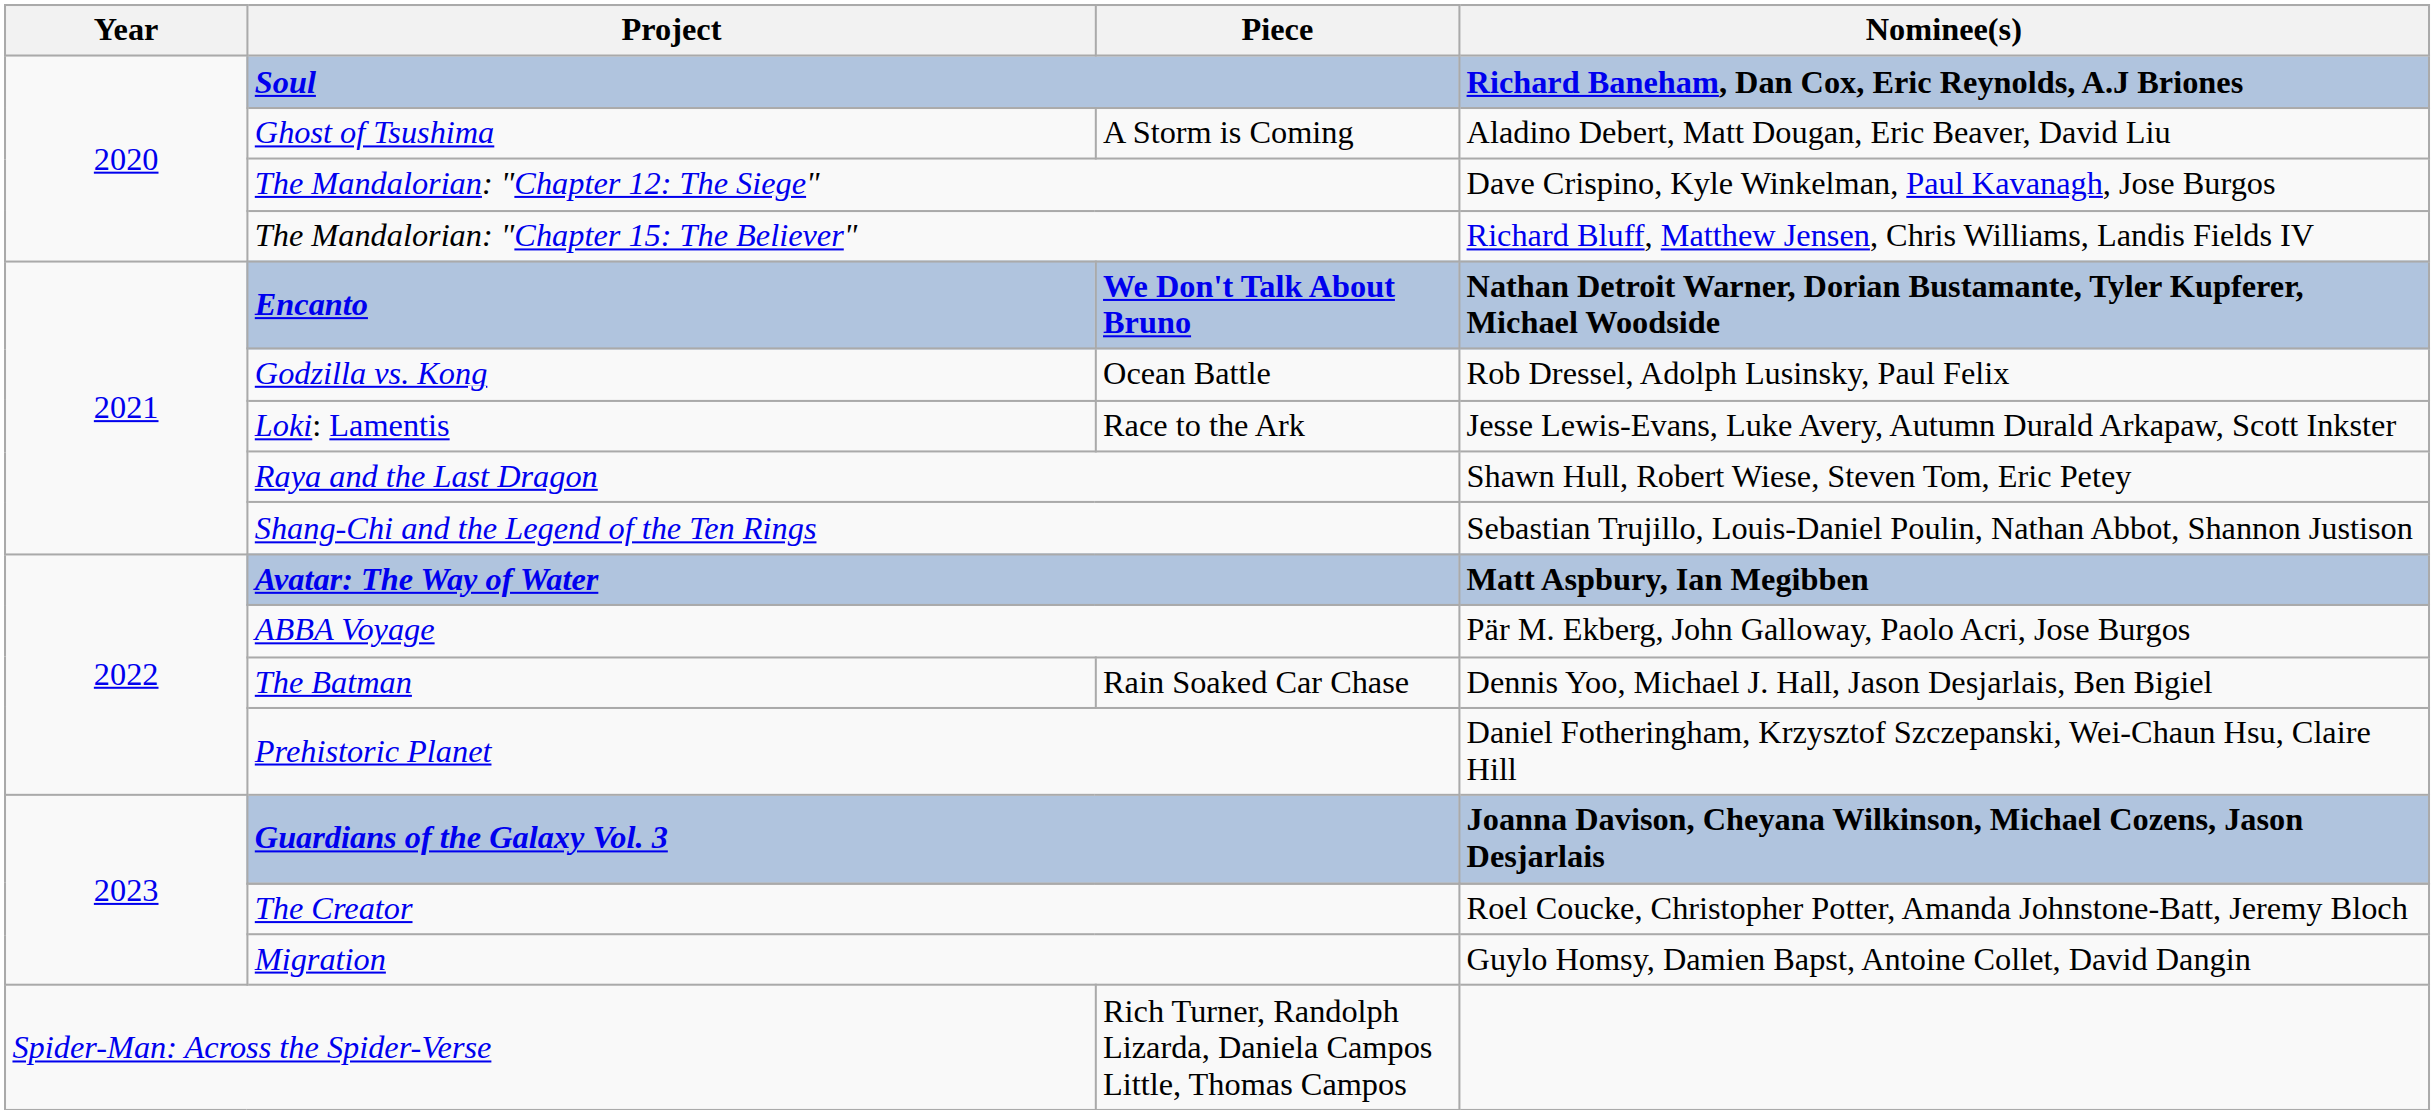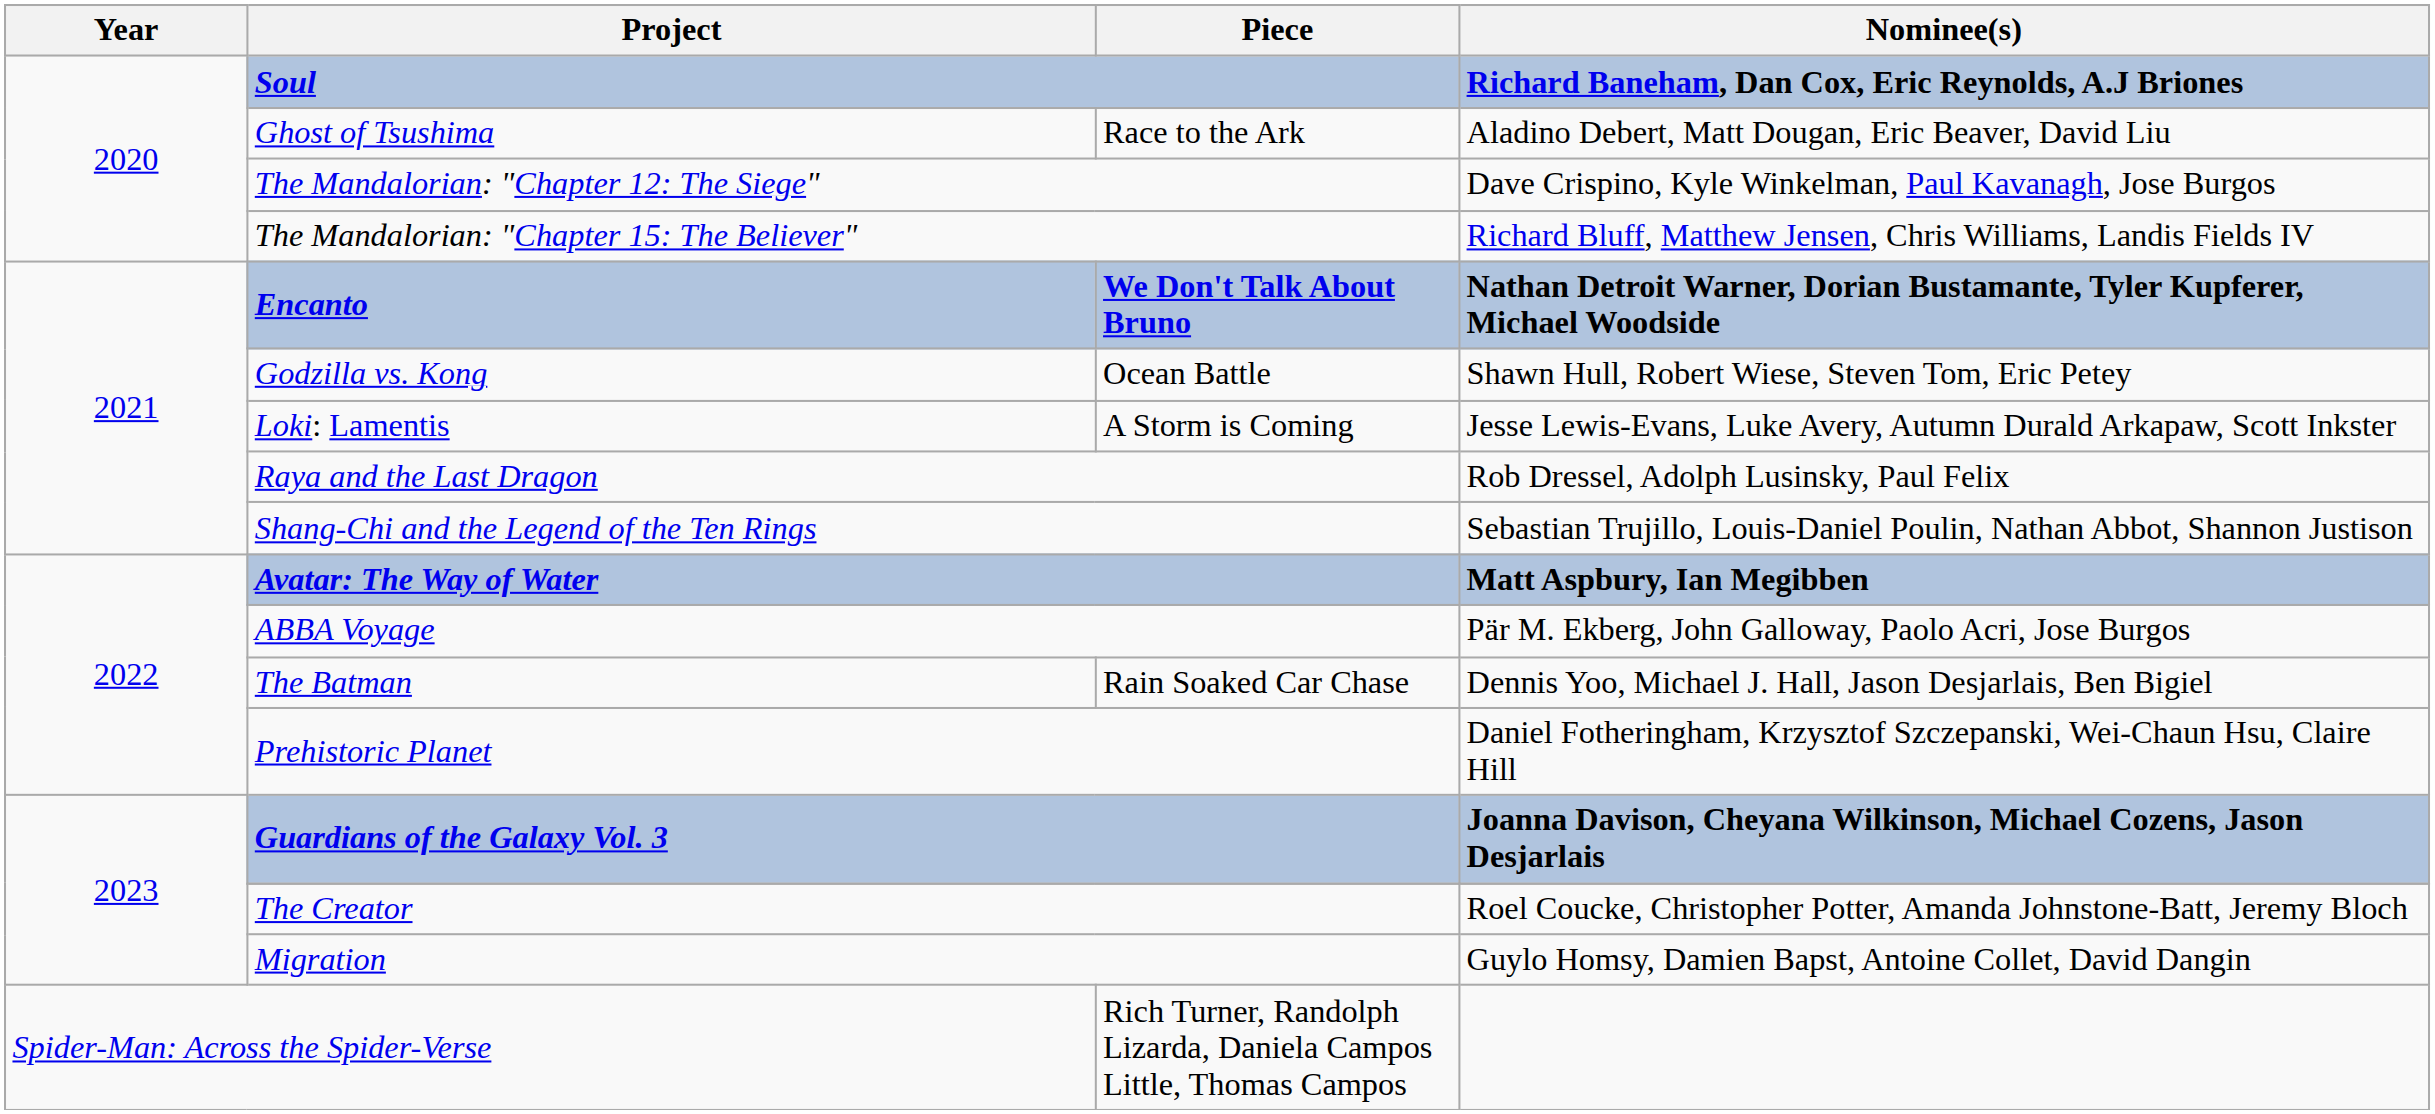Ghost of Tsushima | Piece: A Storm is Coming -> Race to the Ark
Godzilla vs. Kong | Nominee(s): Rob Dressel, Adolph Lusinsky, Paul Felix -> Shawn Hull, Robert Wiese, Steven Tom, Eric Petey
Loki: Lamentis | Piece: Race to the Ark -> A Storm is Coming
Raya and the Last Dragon | Nominee(s): Shawn Hull, Robert Wiese, Steven Tom, Eric Petey -> Rob Dressel, Adolph Lusinsky, Paul Felix
